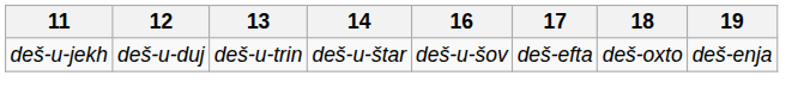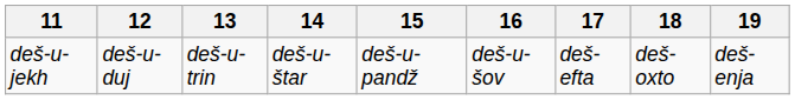+ column: 15 | deš-u-pandž
